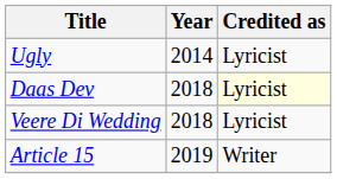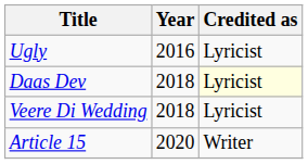Ugly | Year: 2014 -> 2016
Article 15 | Year: 2019 -> 2020
